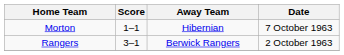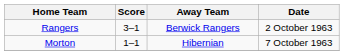rows swapped: Rangers <-> Morton
